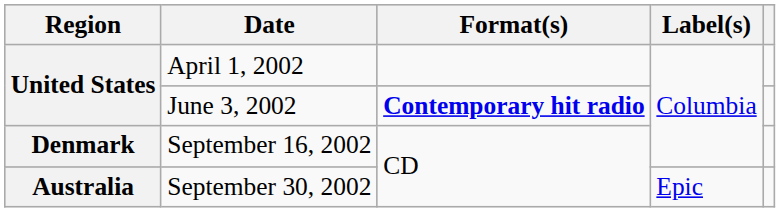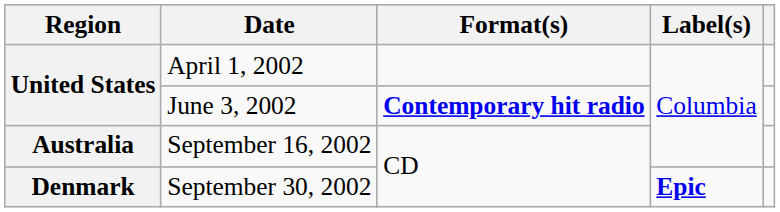September 16, 2002 | Region: Denmark -> Australia
September 30, 2002 | Region: Australia -> Denmark
September 30, 2002 | Label(s): normal -> bold
